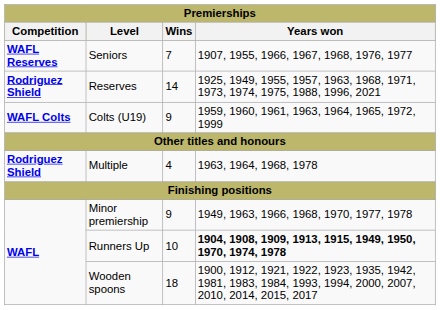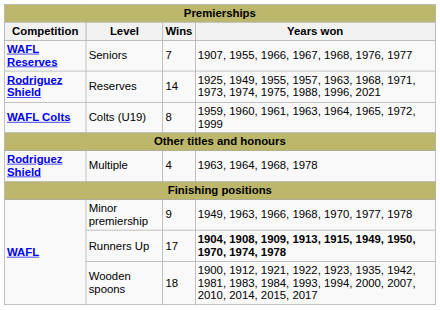Colts (U19) | Wins: 9 -> 8
Runners Up | Wins: 10 -> 17
